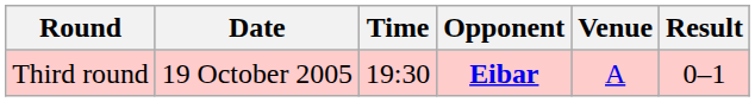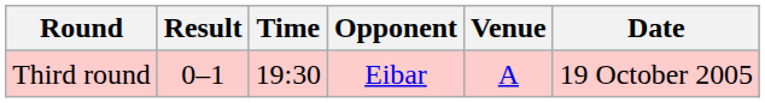columns swapped: Date <-> Result
Third round | Opponent: bold -> normal
